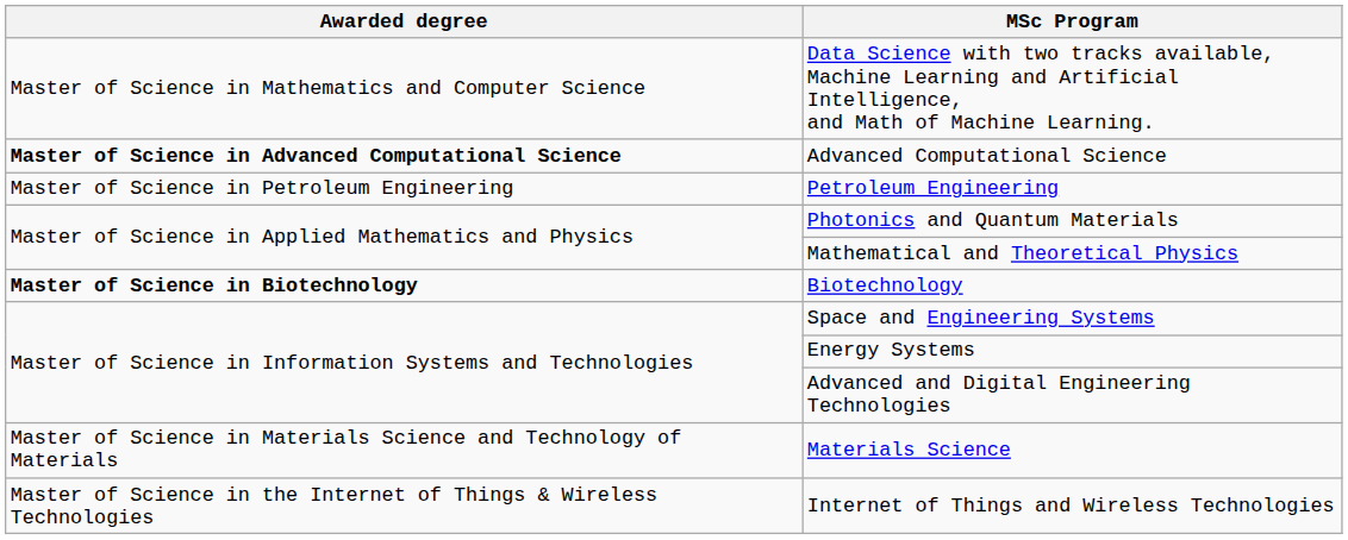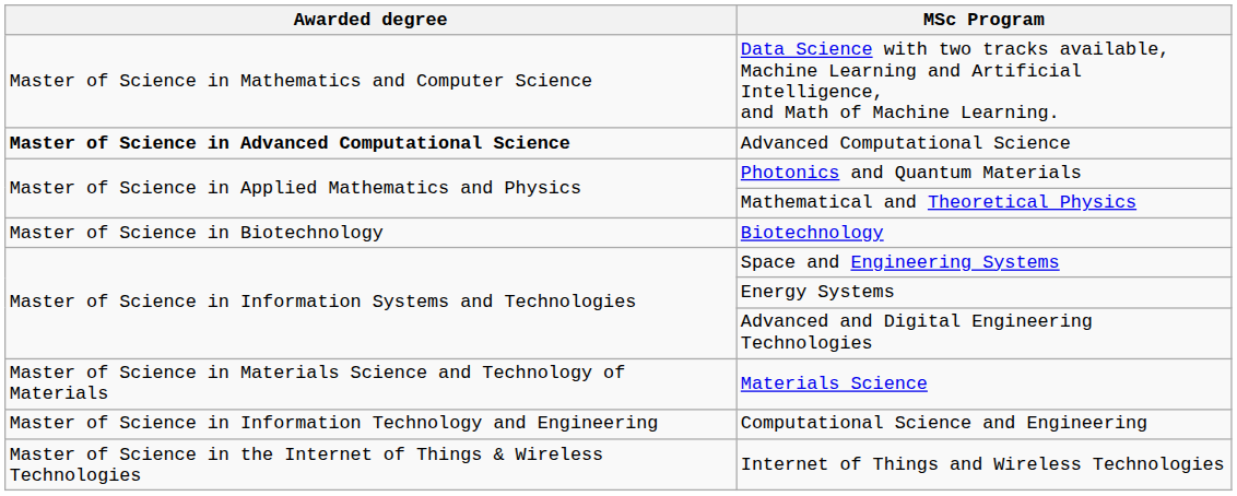- row: Master of Science in Petroleum Engineering | Petroleum Engineering
Biotechnology | Awarded degree: bold -> normal
+ row: Master of Science in Information Technology and Engineering | Computational Science and Engineering
